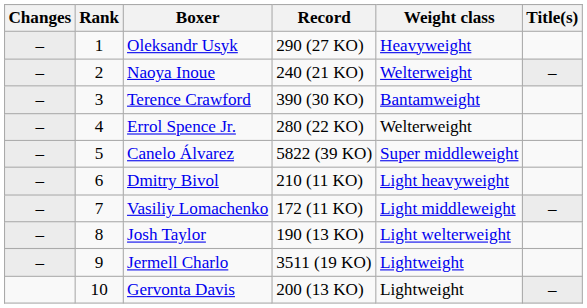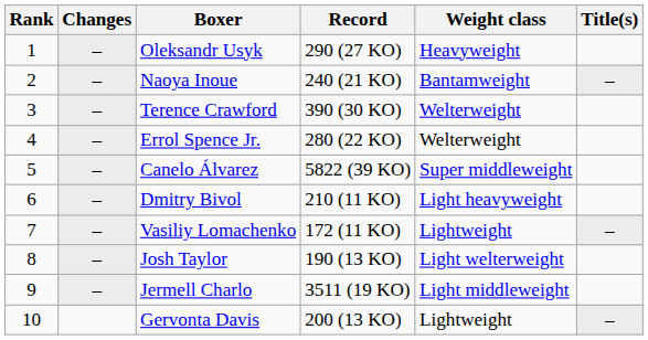columns swapped: Changes <-> Rank
Naoya Inoue | Weight class: Welterweight -> Bantamweight
Terence Crawford | Weight class: Bantamweight -> Welterweight
Vasiliy Lomachenko | Weight class: Light middleweight -> Lightweight
Jermell Charlo | Weight class: Lightweight -> Light middleweight
